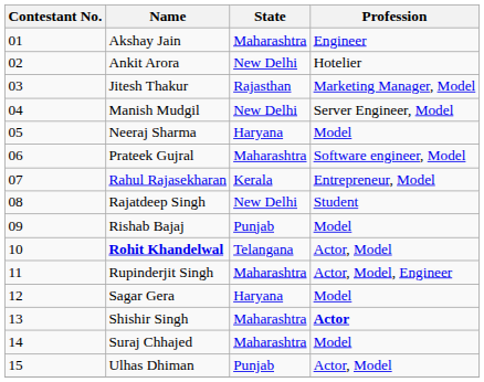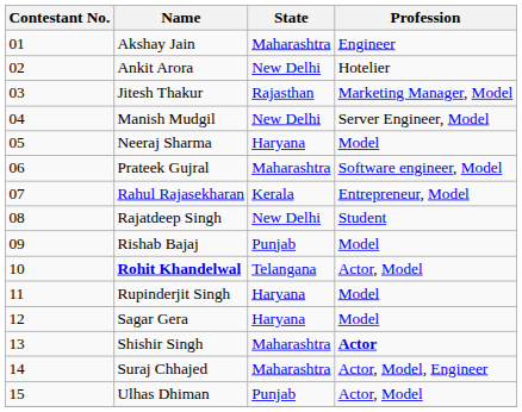Rupinderjit Singh | State: Maharashtra -> Haryana
Rupinderjit Singh | Profession: Actor, Model, Engineer -> Model
Suraj Chhajed | Profession: Model -> Actor, Model, Engineer
